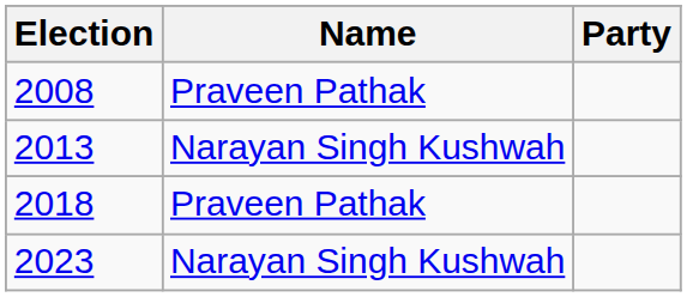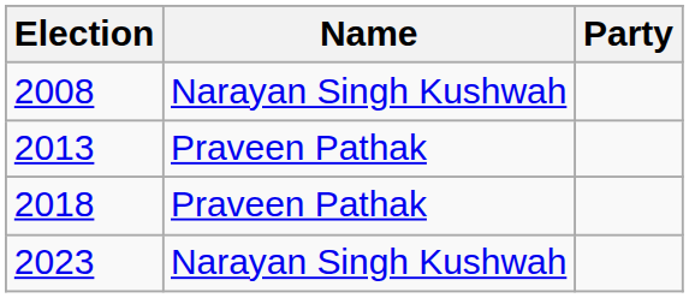2008 | Name: Praveen Pathak -> Narayan Singh Kushwah
2013 | Name: Narayan Singh Kushwah -> Praveen Pathak
